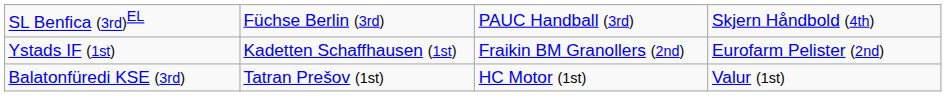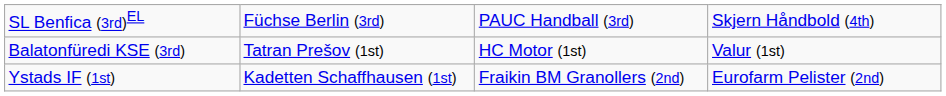rows swapped: Ystads IF (1st) <-> Balatonfüredi KSE (3rd)
